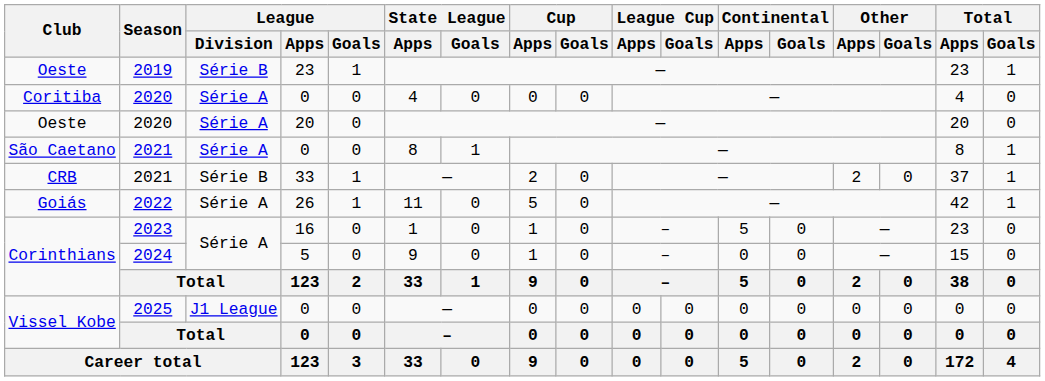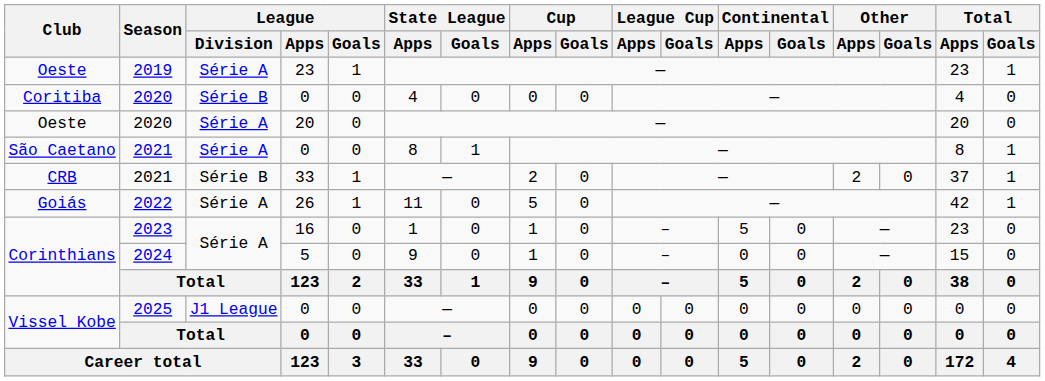Oeste / 2019 | League / Division: Série B -> Série A
Coritiba | League / Division: Série A -> Série B
